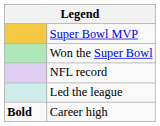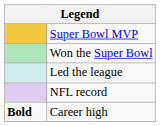rows swapped: NFL record <-> Led the league
